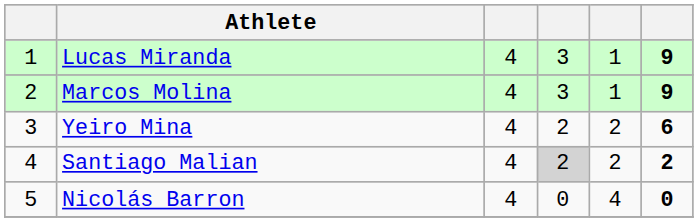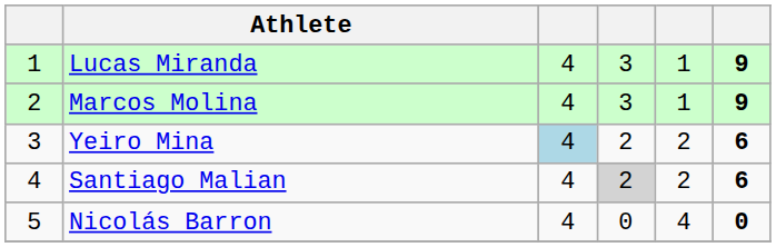Yeiro Mina | column 3: no background -> lightblue background
Santiago Malian | column 6: 2 -> 6
